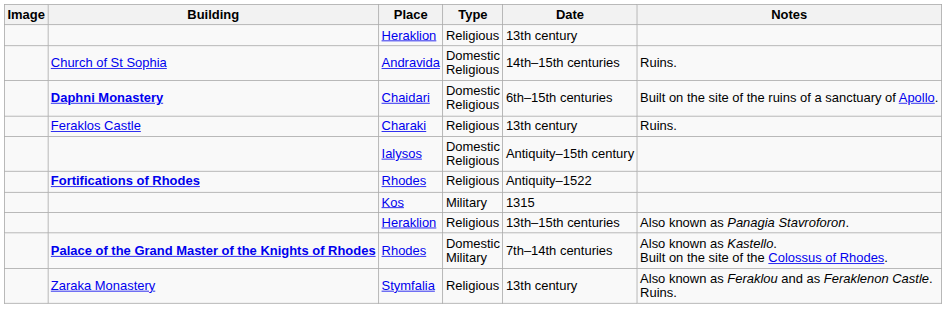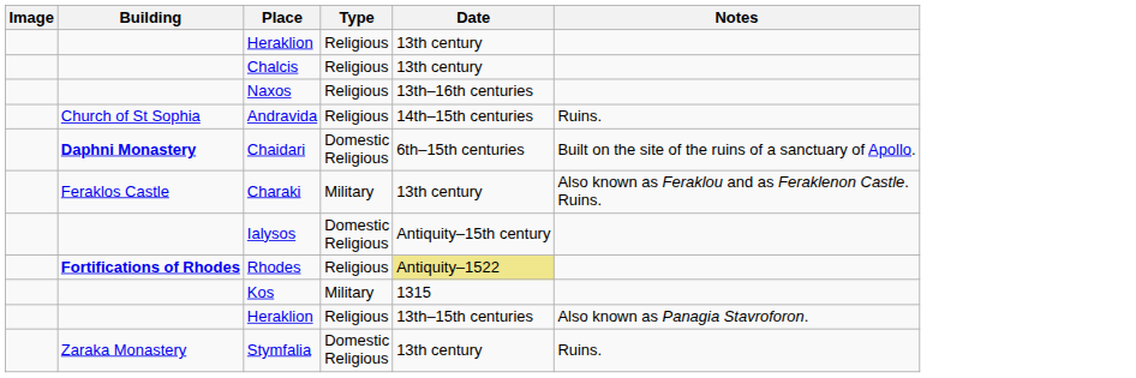+ row: Chalcis | Religious | 13th century
+ row: Naxos | Religious | 13th–16th centuries
Andravida | Type: Domestic Religious -> Religious
Charaki | Type: Religious -> Military
Charaki | Notes: Ruins. -> Also known as Feraklou and as Feraklenon Castle. Ruins.
Fortifications of Rhodes / Rhodes | Date: no background -> khaki background
- row: Palace of the Grand Master of the Knights of Rhodes | Rhodes | Domestic Military | 7th–14th centuries | Also known as Kastello. Built on the site of the Colossus of Rhodes.
Stymfalia | Type: Religious -> Domestic Religious
Stymfalia | Notes: Also known as Feraklou and as Feraklenon Castle. Ruins. -> Ruins.
